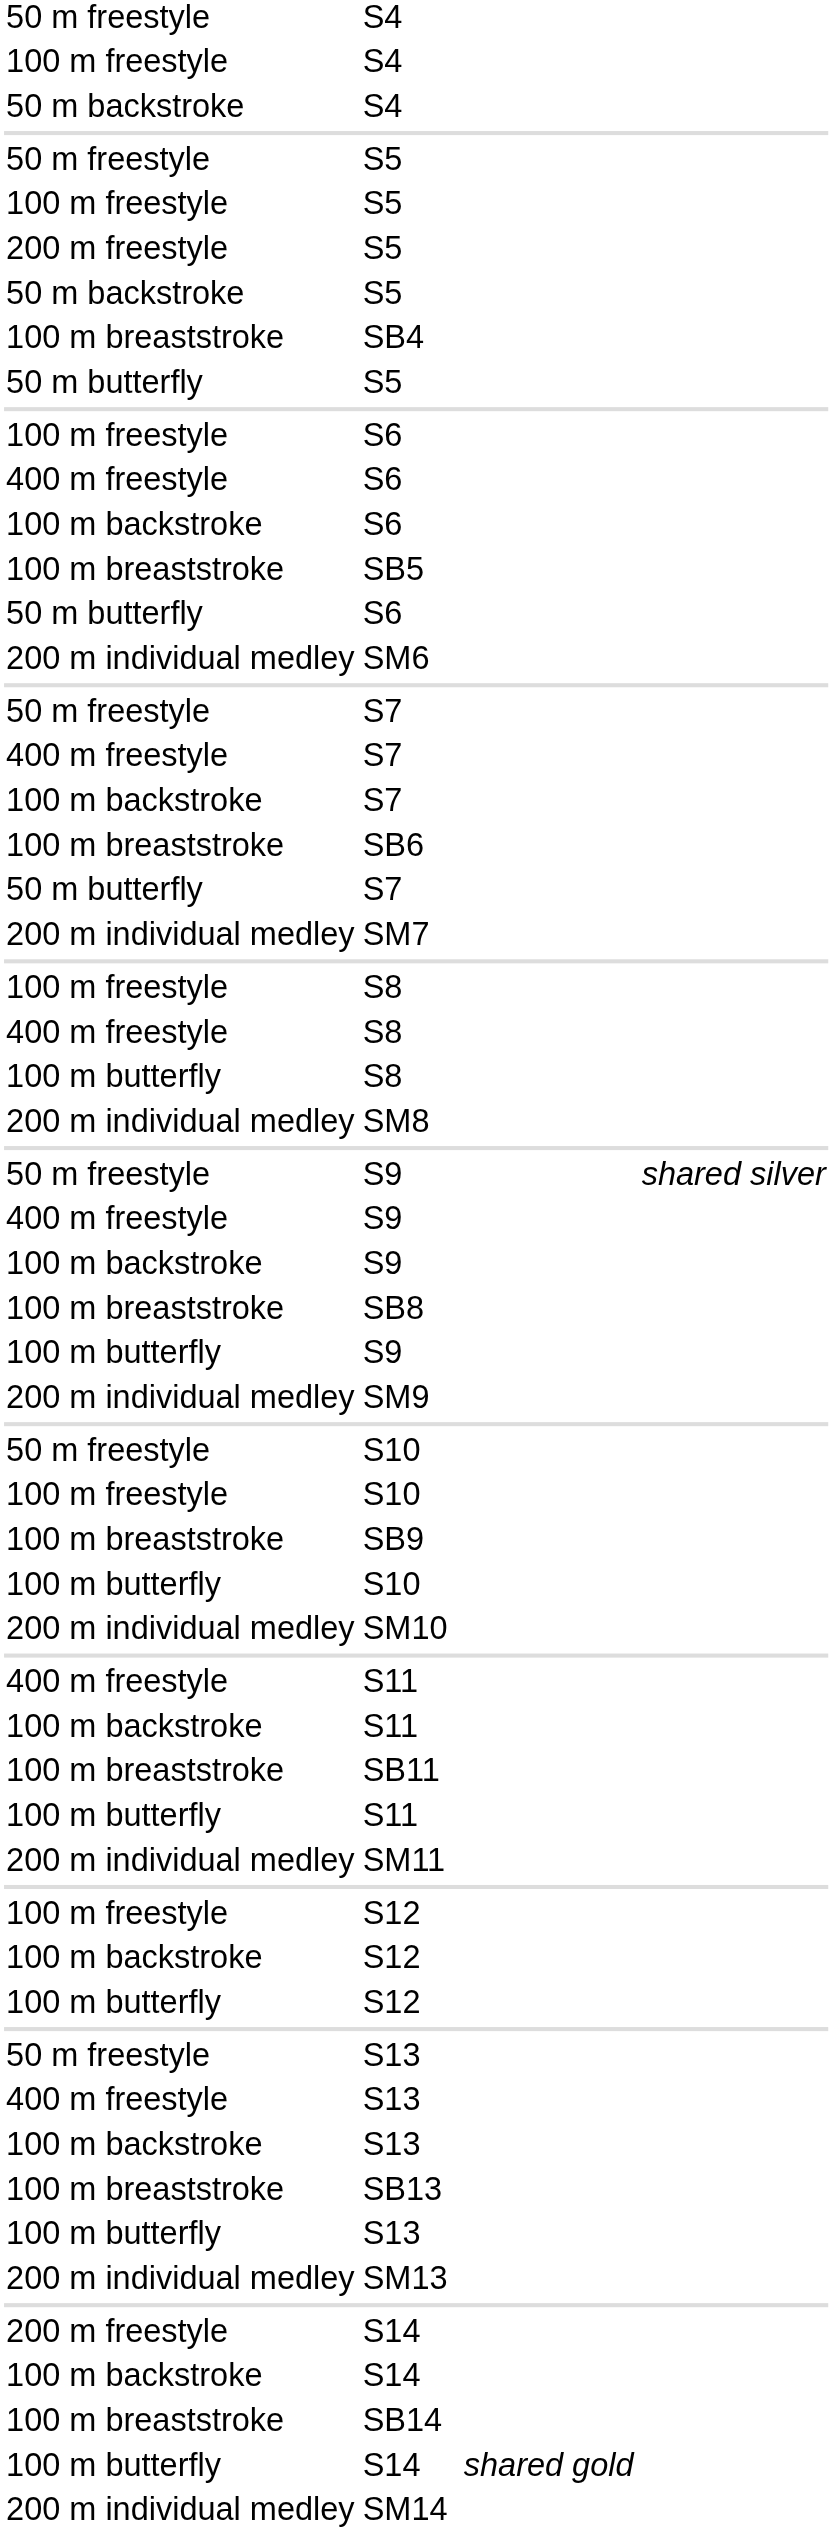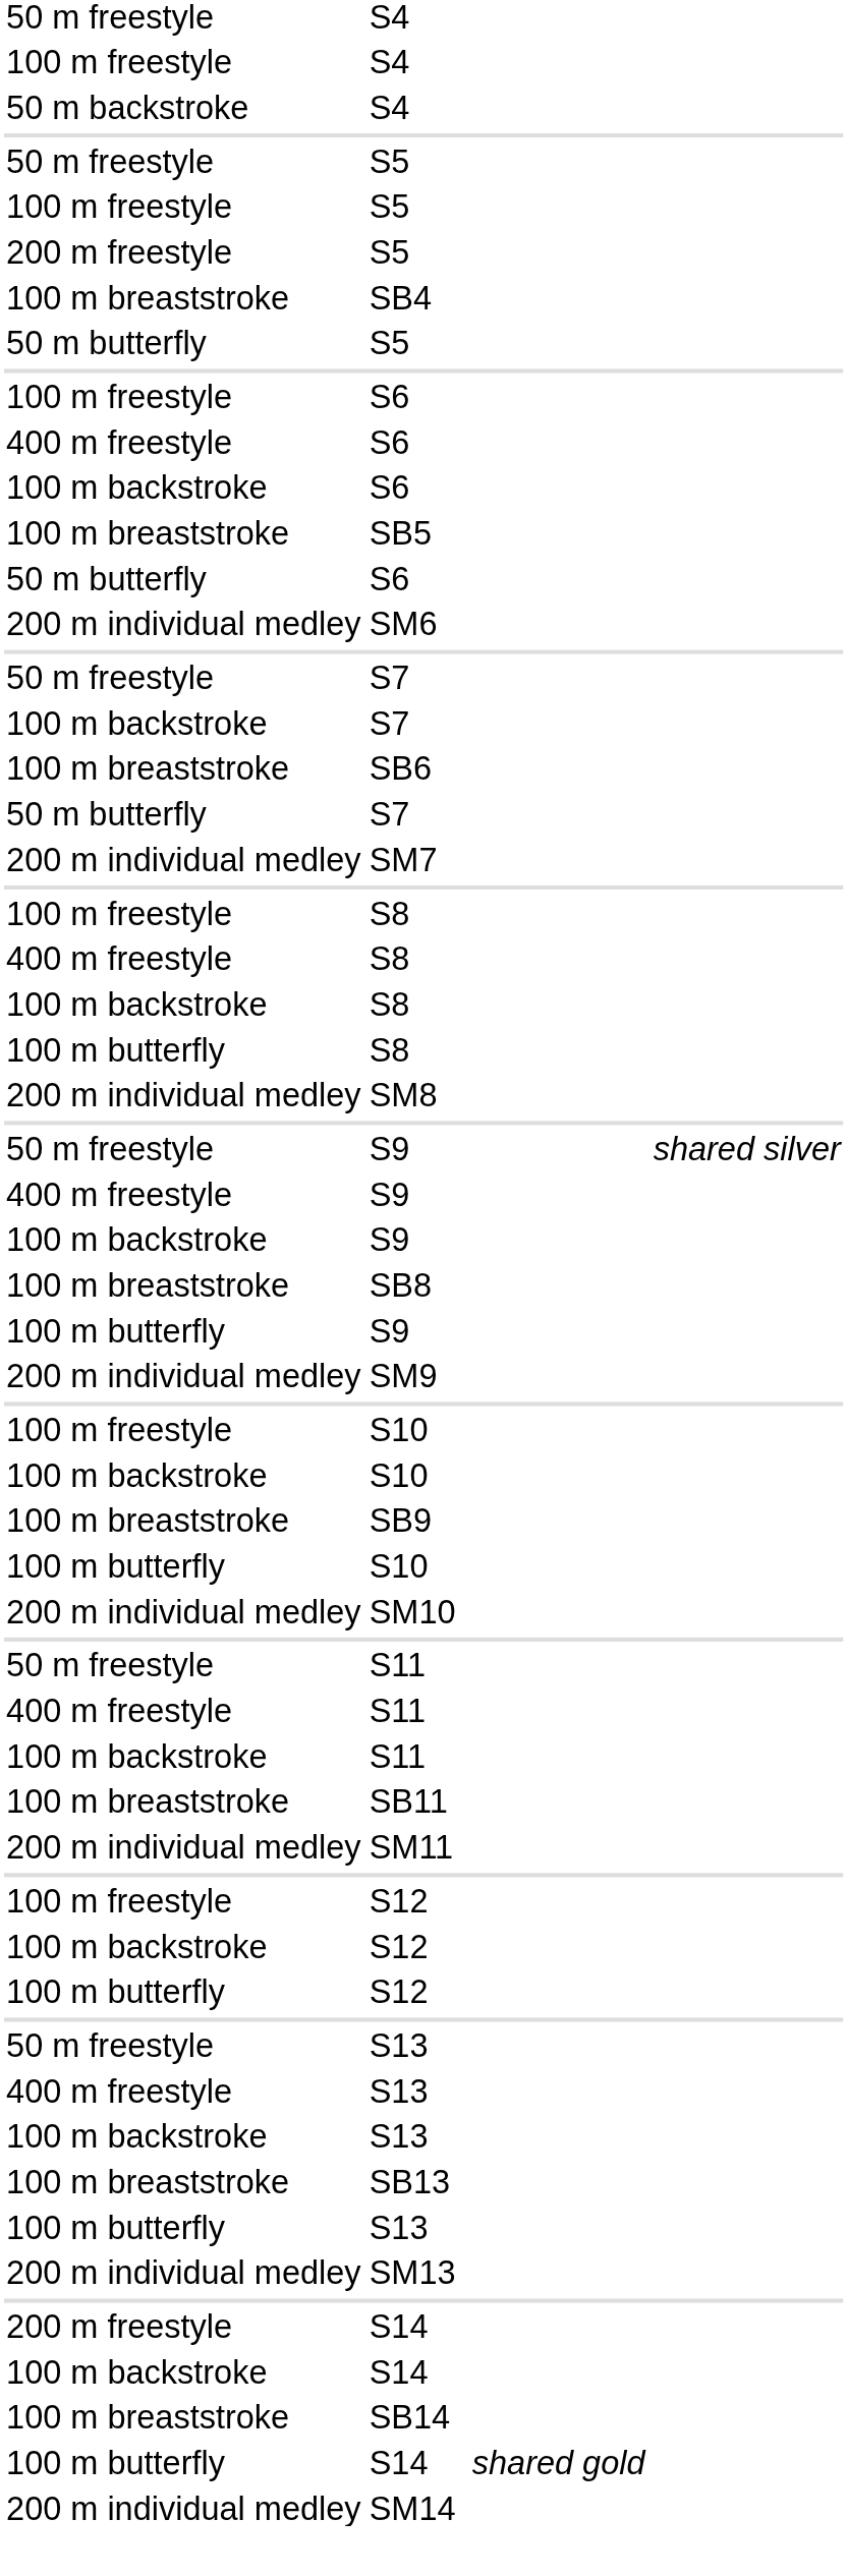- row: 50 m backstroke | S5
- row: 400 m freestyle | S7
+ row: 100 m backstroke | S8
- row: 50 m freestyle | S10
+ row: 100 m backstroke | S10
+ row: 50 m freestyle | S11
- row: 100 m butterfly | S11
